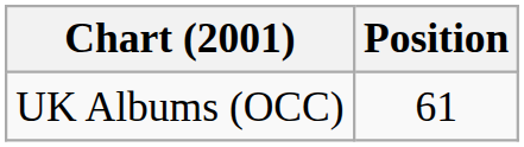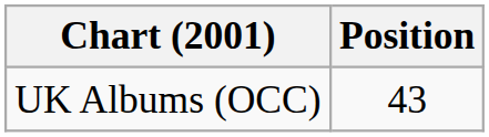UK Albums (OCC) | Position: 61 -> 43
